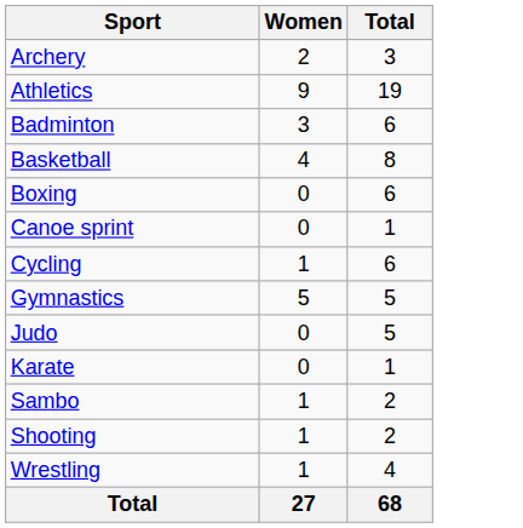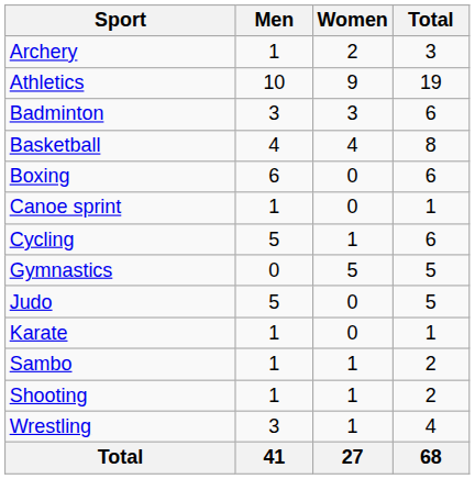+ column: Men | 1 | 10 | 3 | 4 | 6 | 1 | 5 | 0 | 5 | 1 | 1 | 1 | 3 | 41
